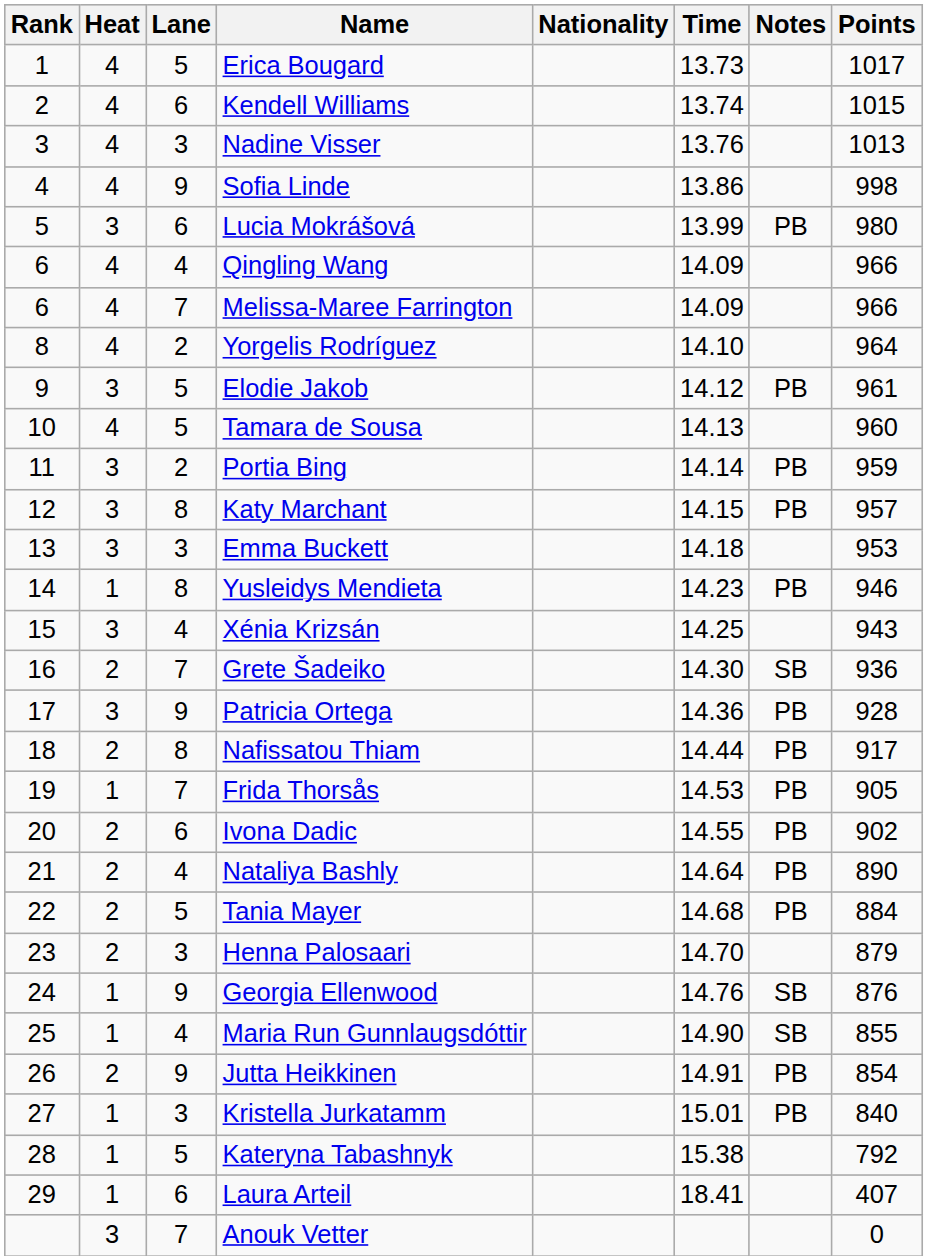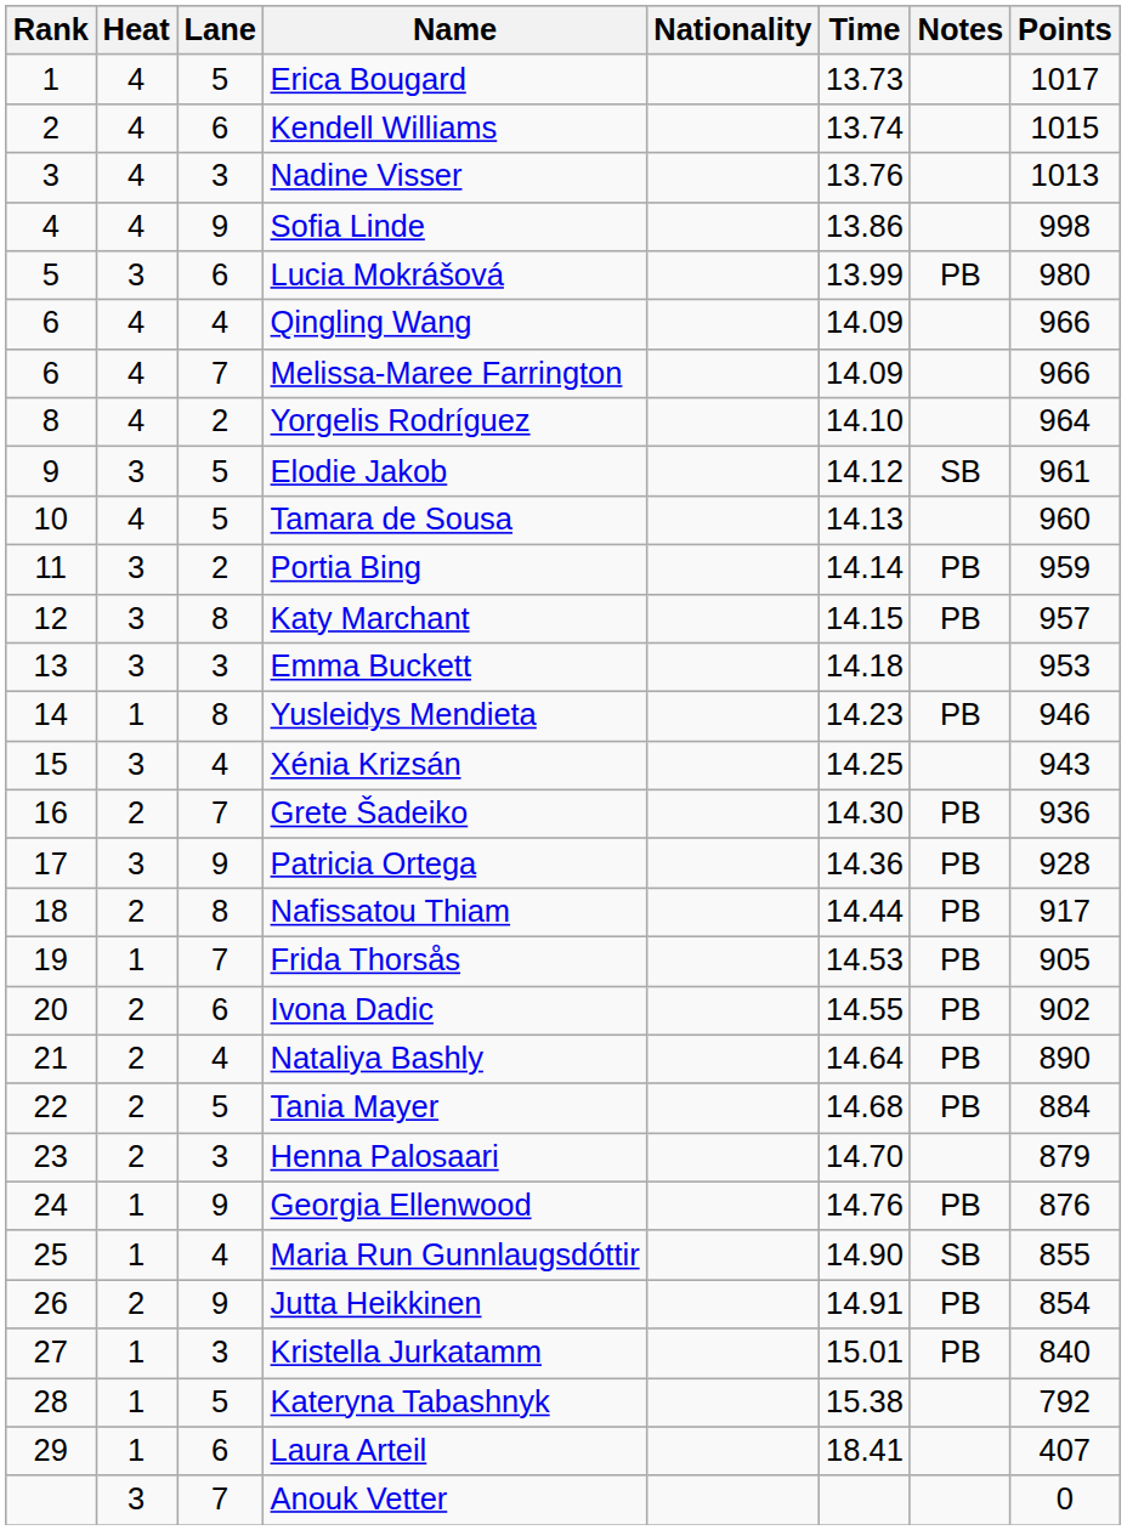Elodie Jakob | Notes: PB -> SB
Grete Šadeiko | Notes: SB -> PB
Georgia Ellenwood | Notes: SB -> PB
